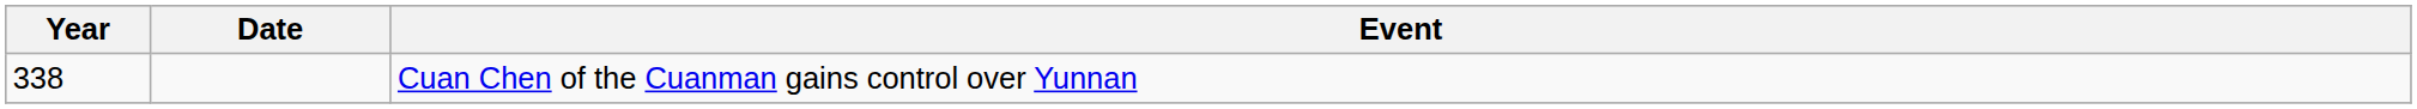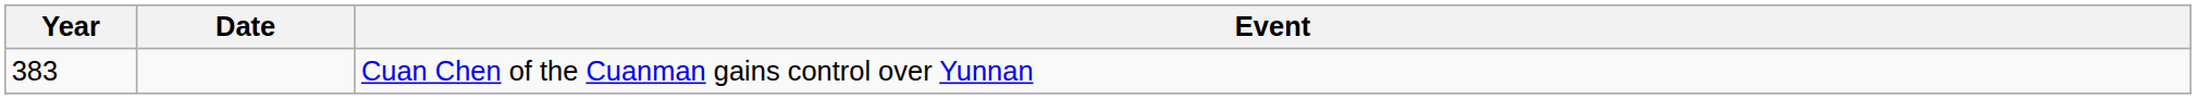Cuan Chen of the Cuanman gains control over Yunnan | Year: 338 -> 383
